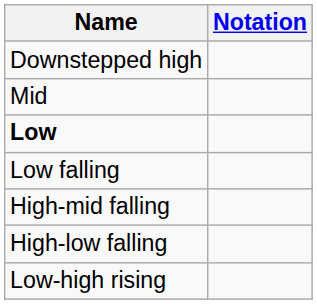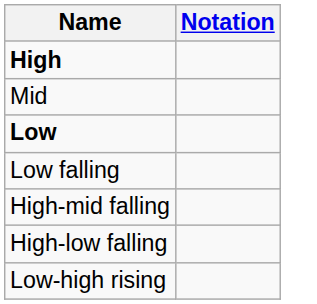+ row: High
- row: Downstepped high
